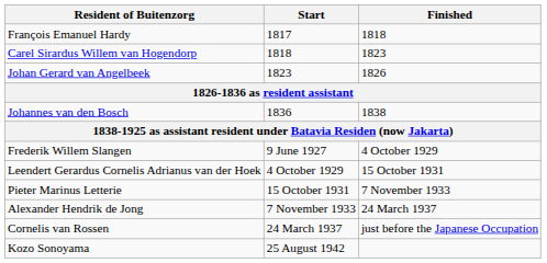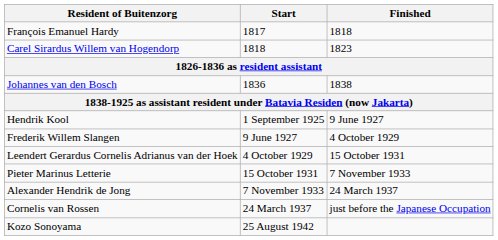- row: Johan Gerard van Angelbeek | 1823 | 1826
+ row: Hendrik Kool | 1 September 1925 | 9 June 1927
